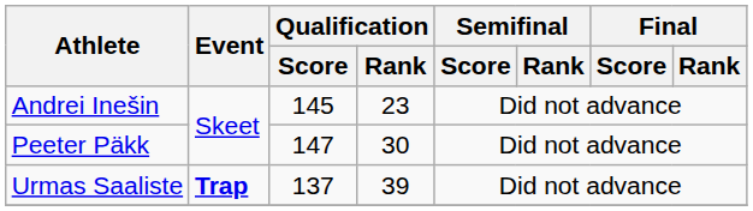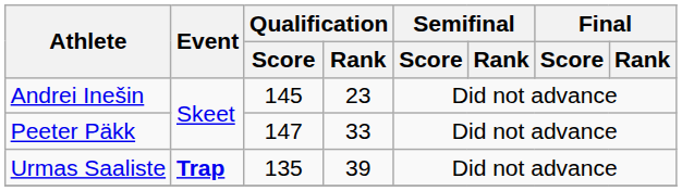Peeter Päkk | Qualification / Rank: 30 -> 33
Urmas Saaliste | Qualification / Score: 137 -> 135
